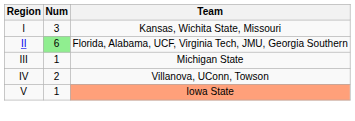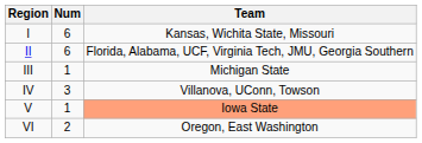I | Num: 3 -> 6
II | Num: lightgreen background -> no background
IV | Num: 2 -> 3
+ row: VI | 2 | Oregon, East Washington
